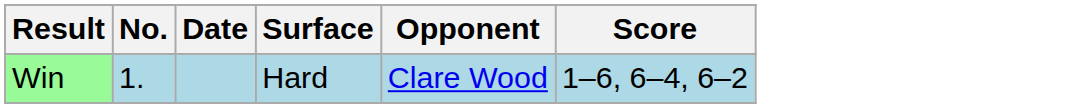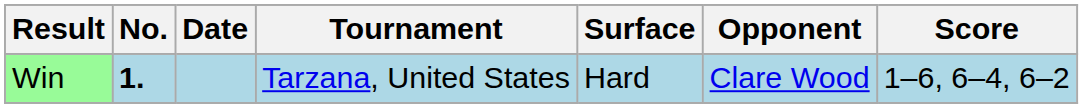+ column: Tournament | Tarzana, United States
Win | No.: normal -> bold
